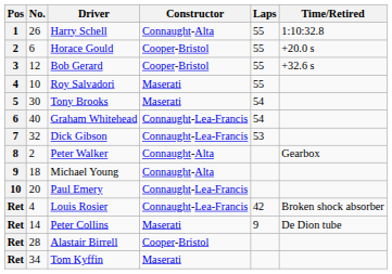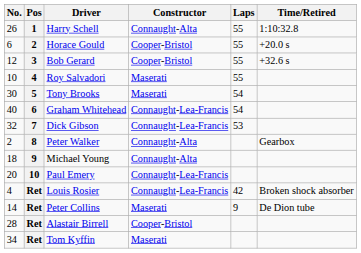columns swapped: Pos <-> No.
